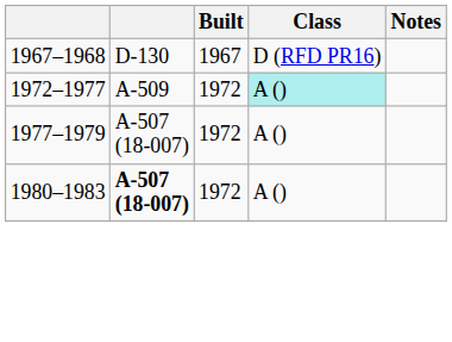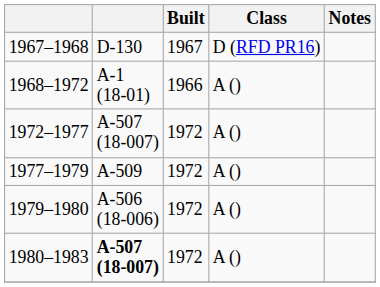+ row: 1968–1972 | A-1 (18-01) | 1966 | A ()
1972–1977 | column 2: A-509 -> A-507 (18-007)
1972–1977 | Class: paleturquoise background -> no background
1977–1979 | column 2: A-507 (18-007) -> A-509
+ row: 1979–1980 | A-506 (18-006) | 1972 | A ()
